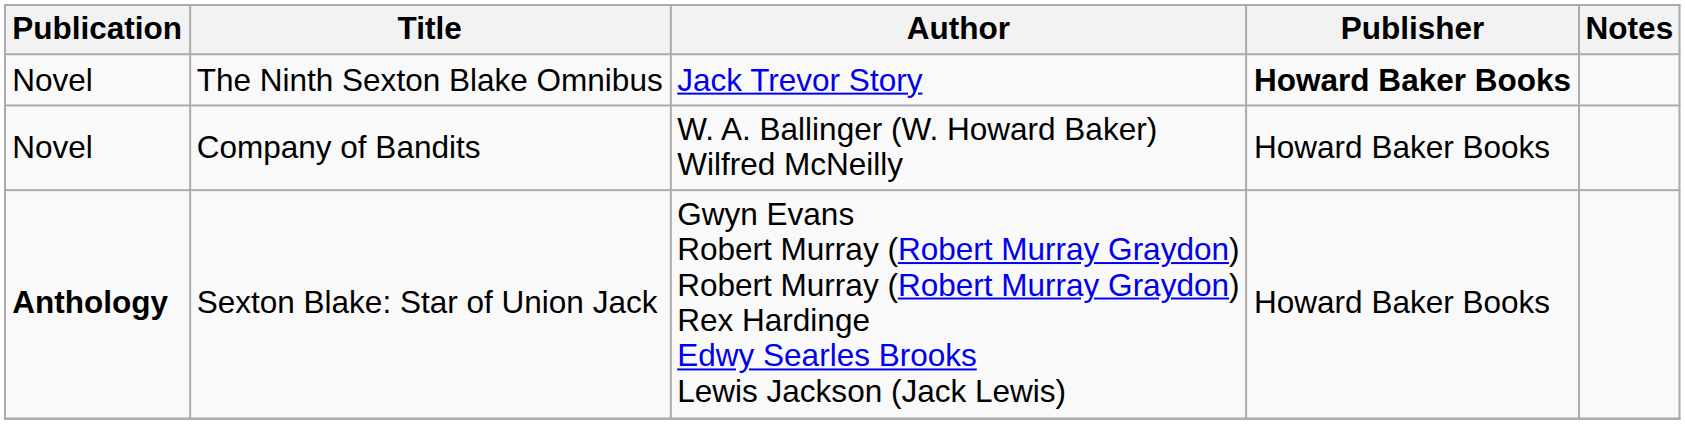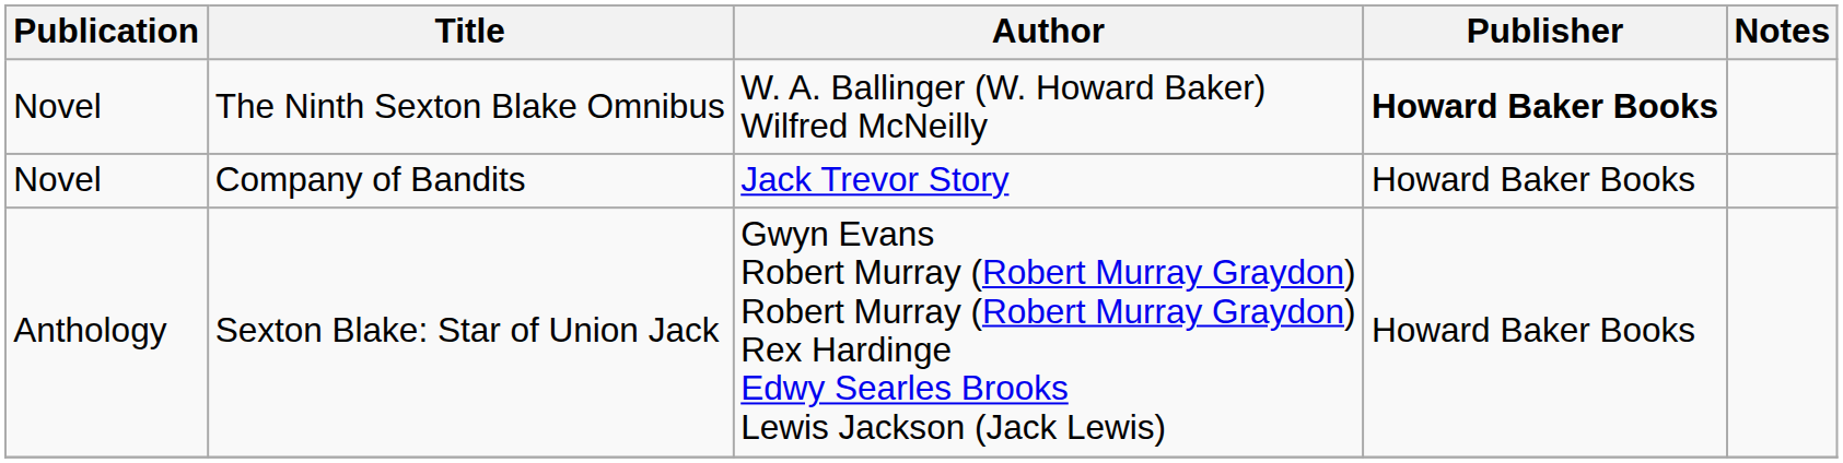The Ninth Sexton Blake Omnibus | Author: Jack Trevor Story -> W. A. Ballinger (W. Howard Baker) Wilfred McNeilly
Company of Bandits | Author: W. A. Ballinger (W. Howard Baker) Wilfred McNeilly -> Jack Trevor Story
Sexton Blake: Star of Union Jack | Publication: bold -> normal
